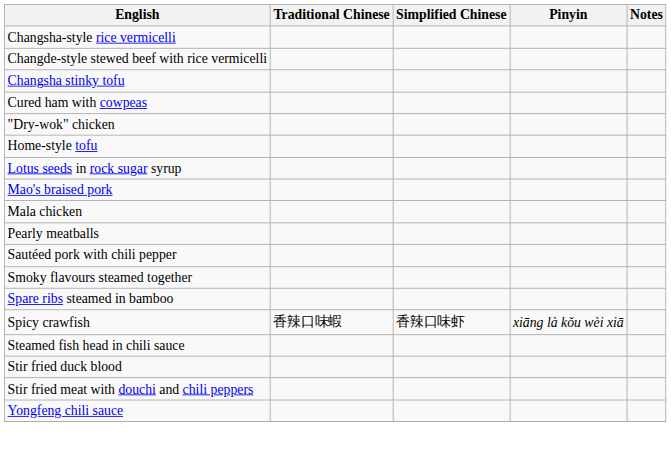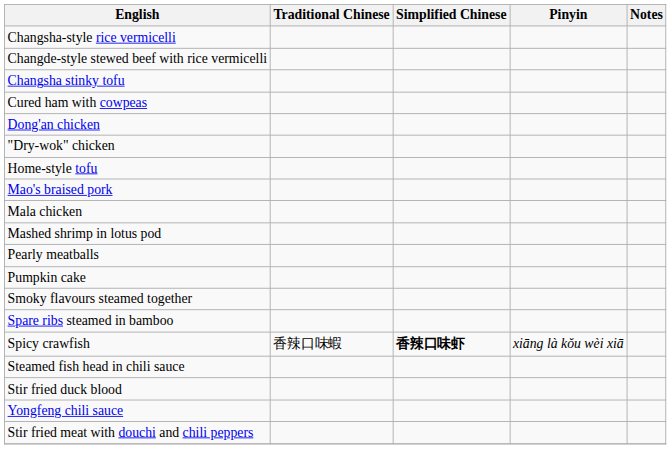+ row: Dong'an chicken
- row: Lotus seeds in rock sugar syrup
+ row: Mashed shrimp in lotus pod
+ row: Pumpkin cake
- row: Sautéed pork with chili pepper
Spicy crawfish | Simplified Chinese: normal -> bold
rows swapped: Stir fried meat with douchi and chili peppers <-> Yongfeng chili sauce
